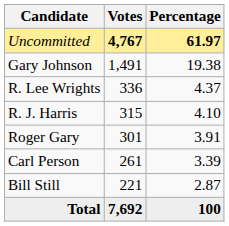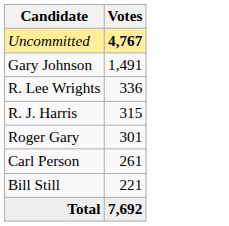- column: Percentage | 61.97 | 19.38 | 4.37 | 4.10 | 3.91 | 3.39 | 2.87 | 100
